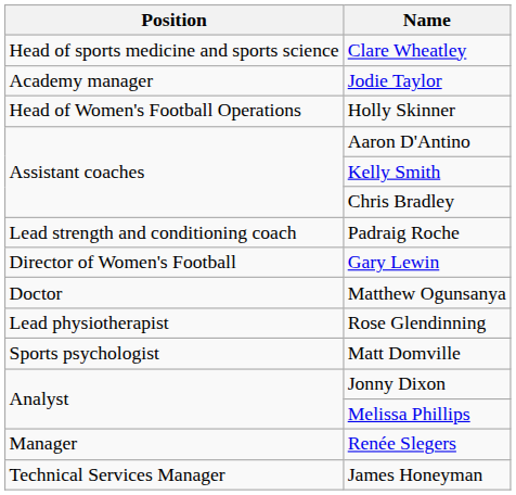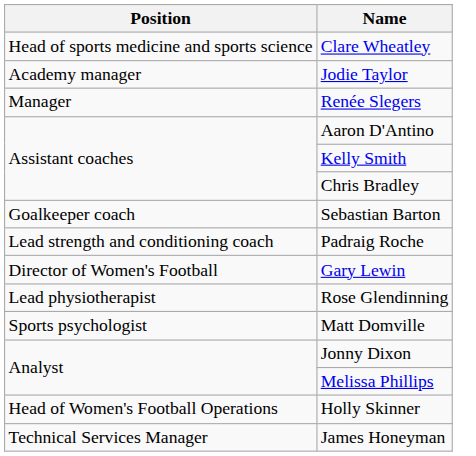rows swapped: Renée Slegers <-> Holly Skinner
+ row: Goalkeeper coach | Sebastian Barton
- row: Doctor | Matthew Ogunsanya
